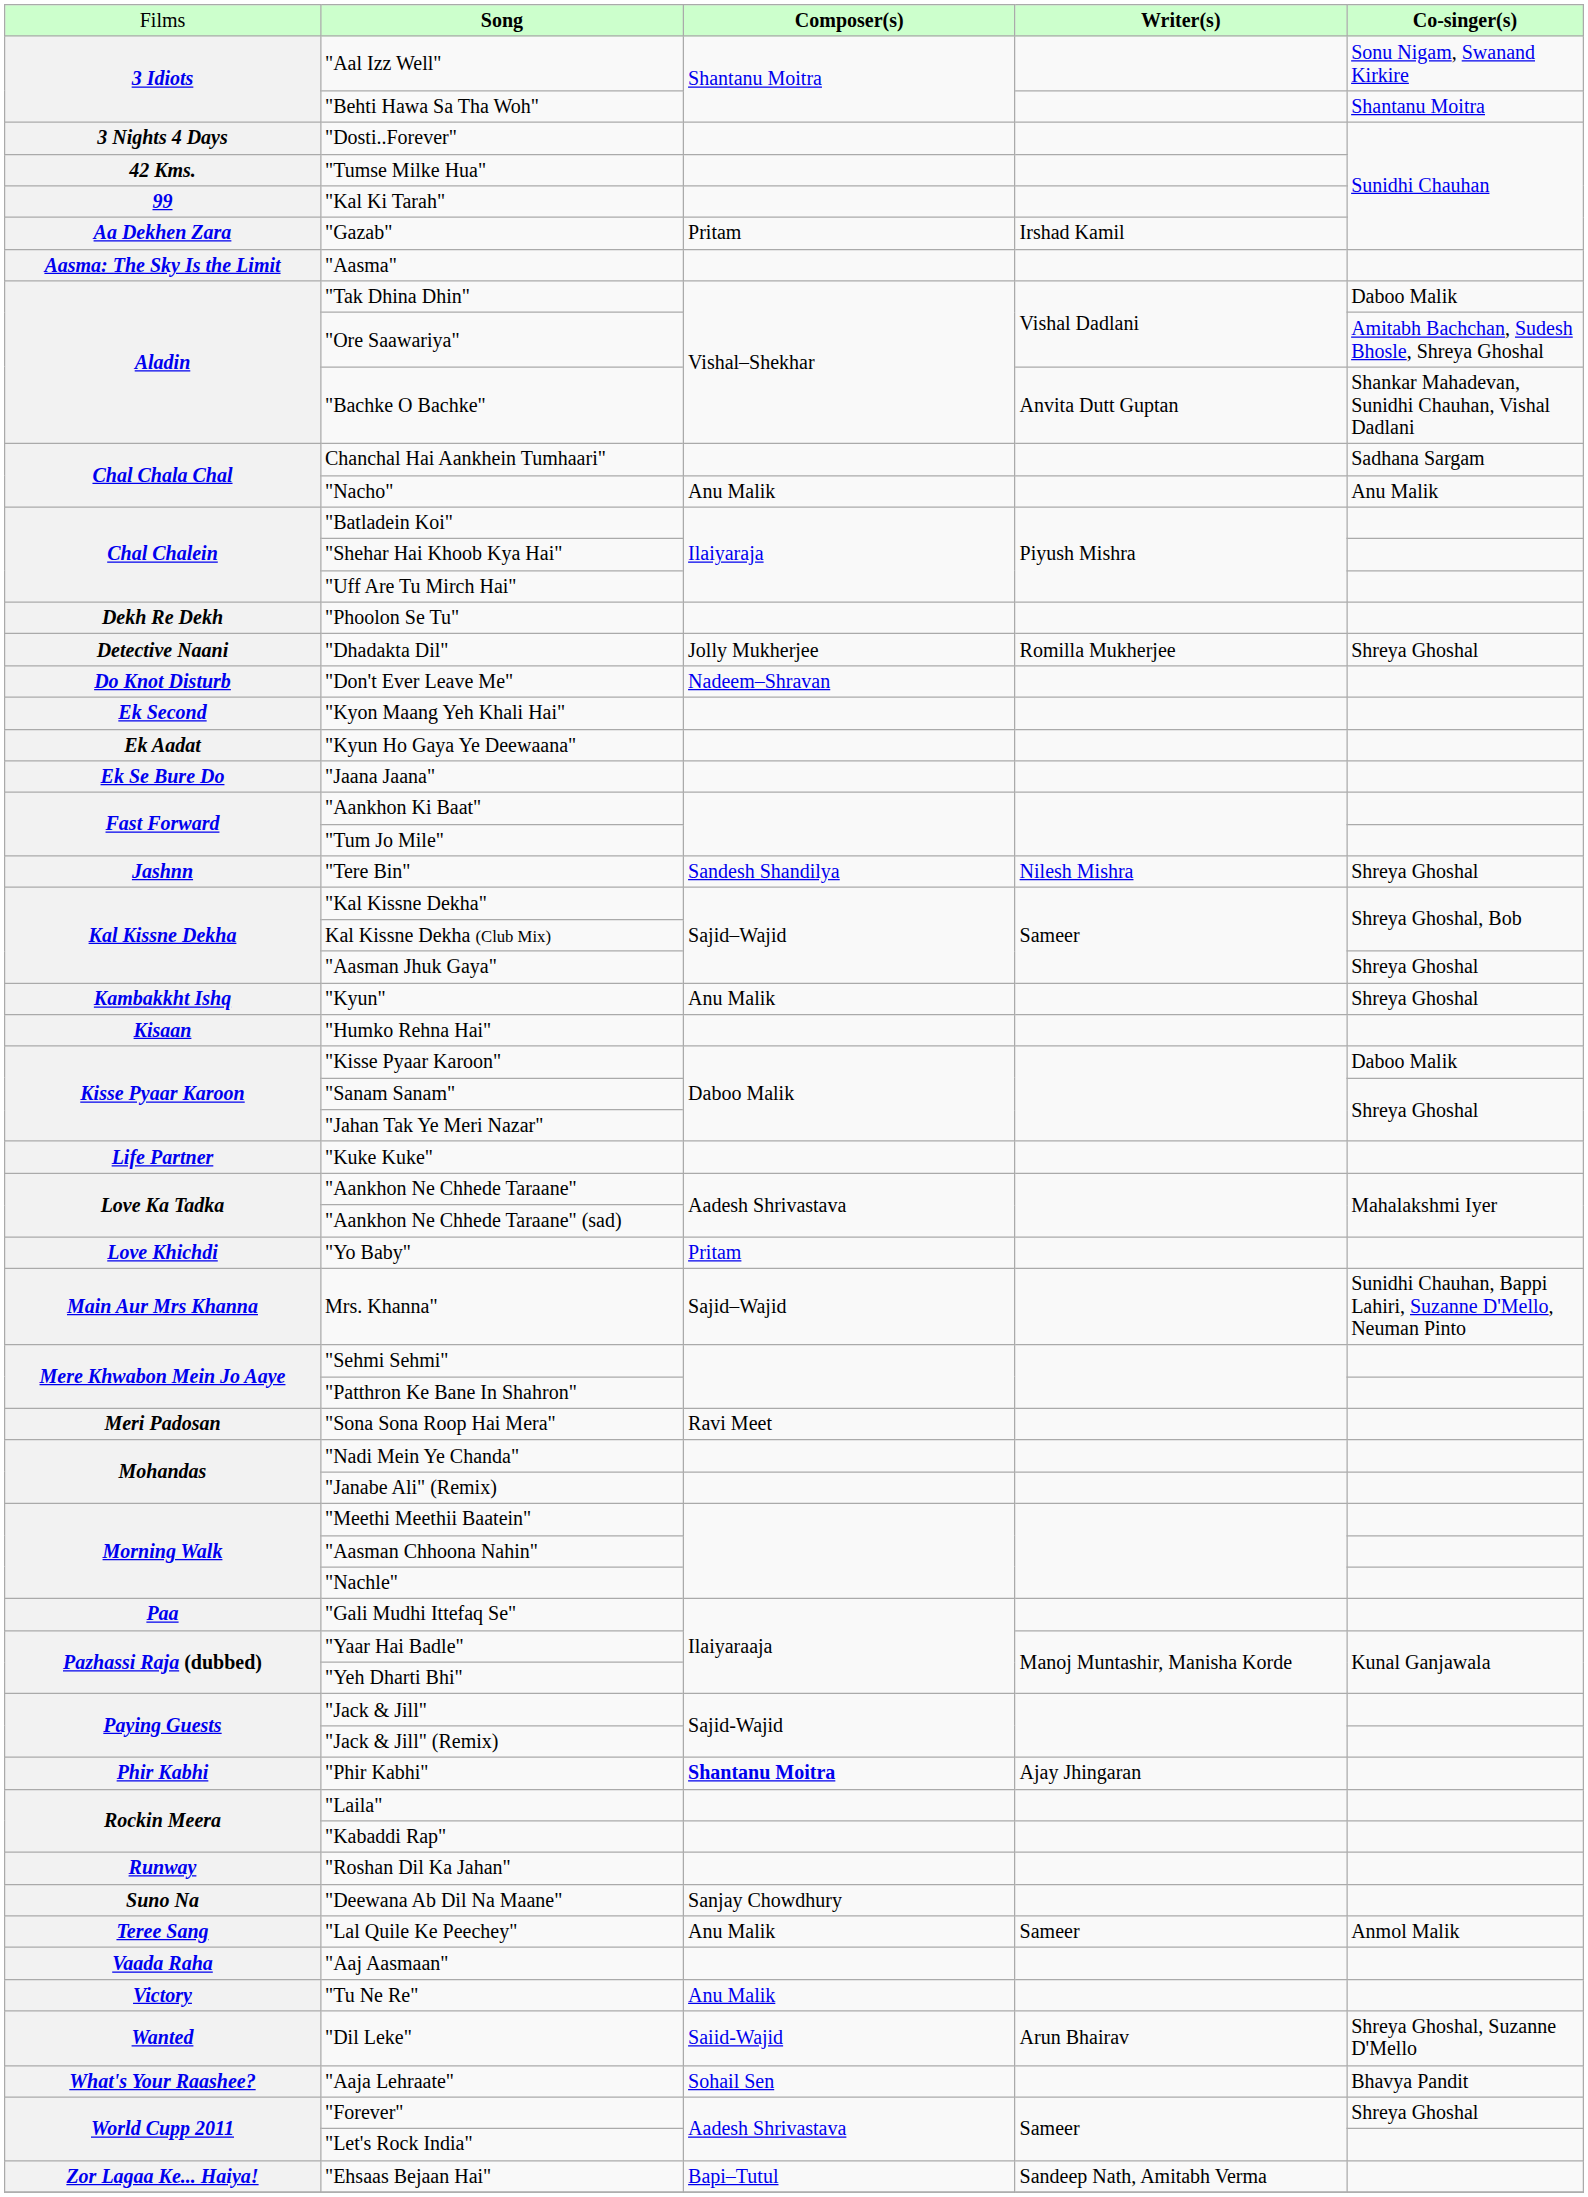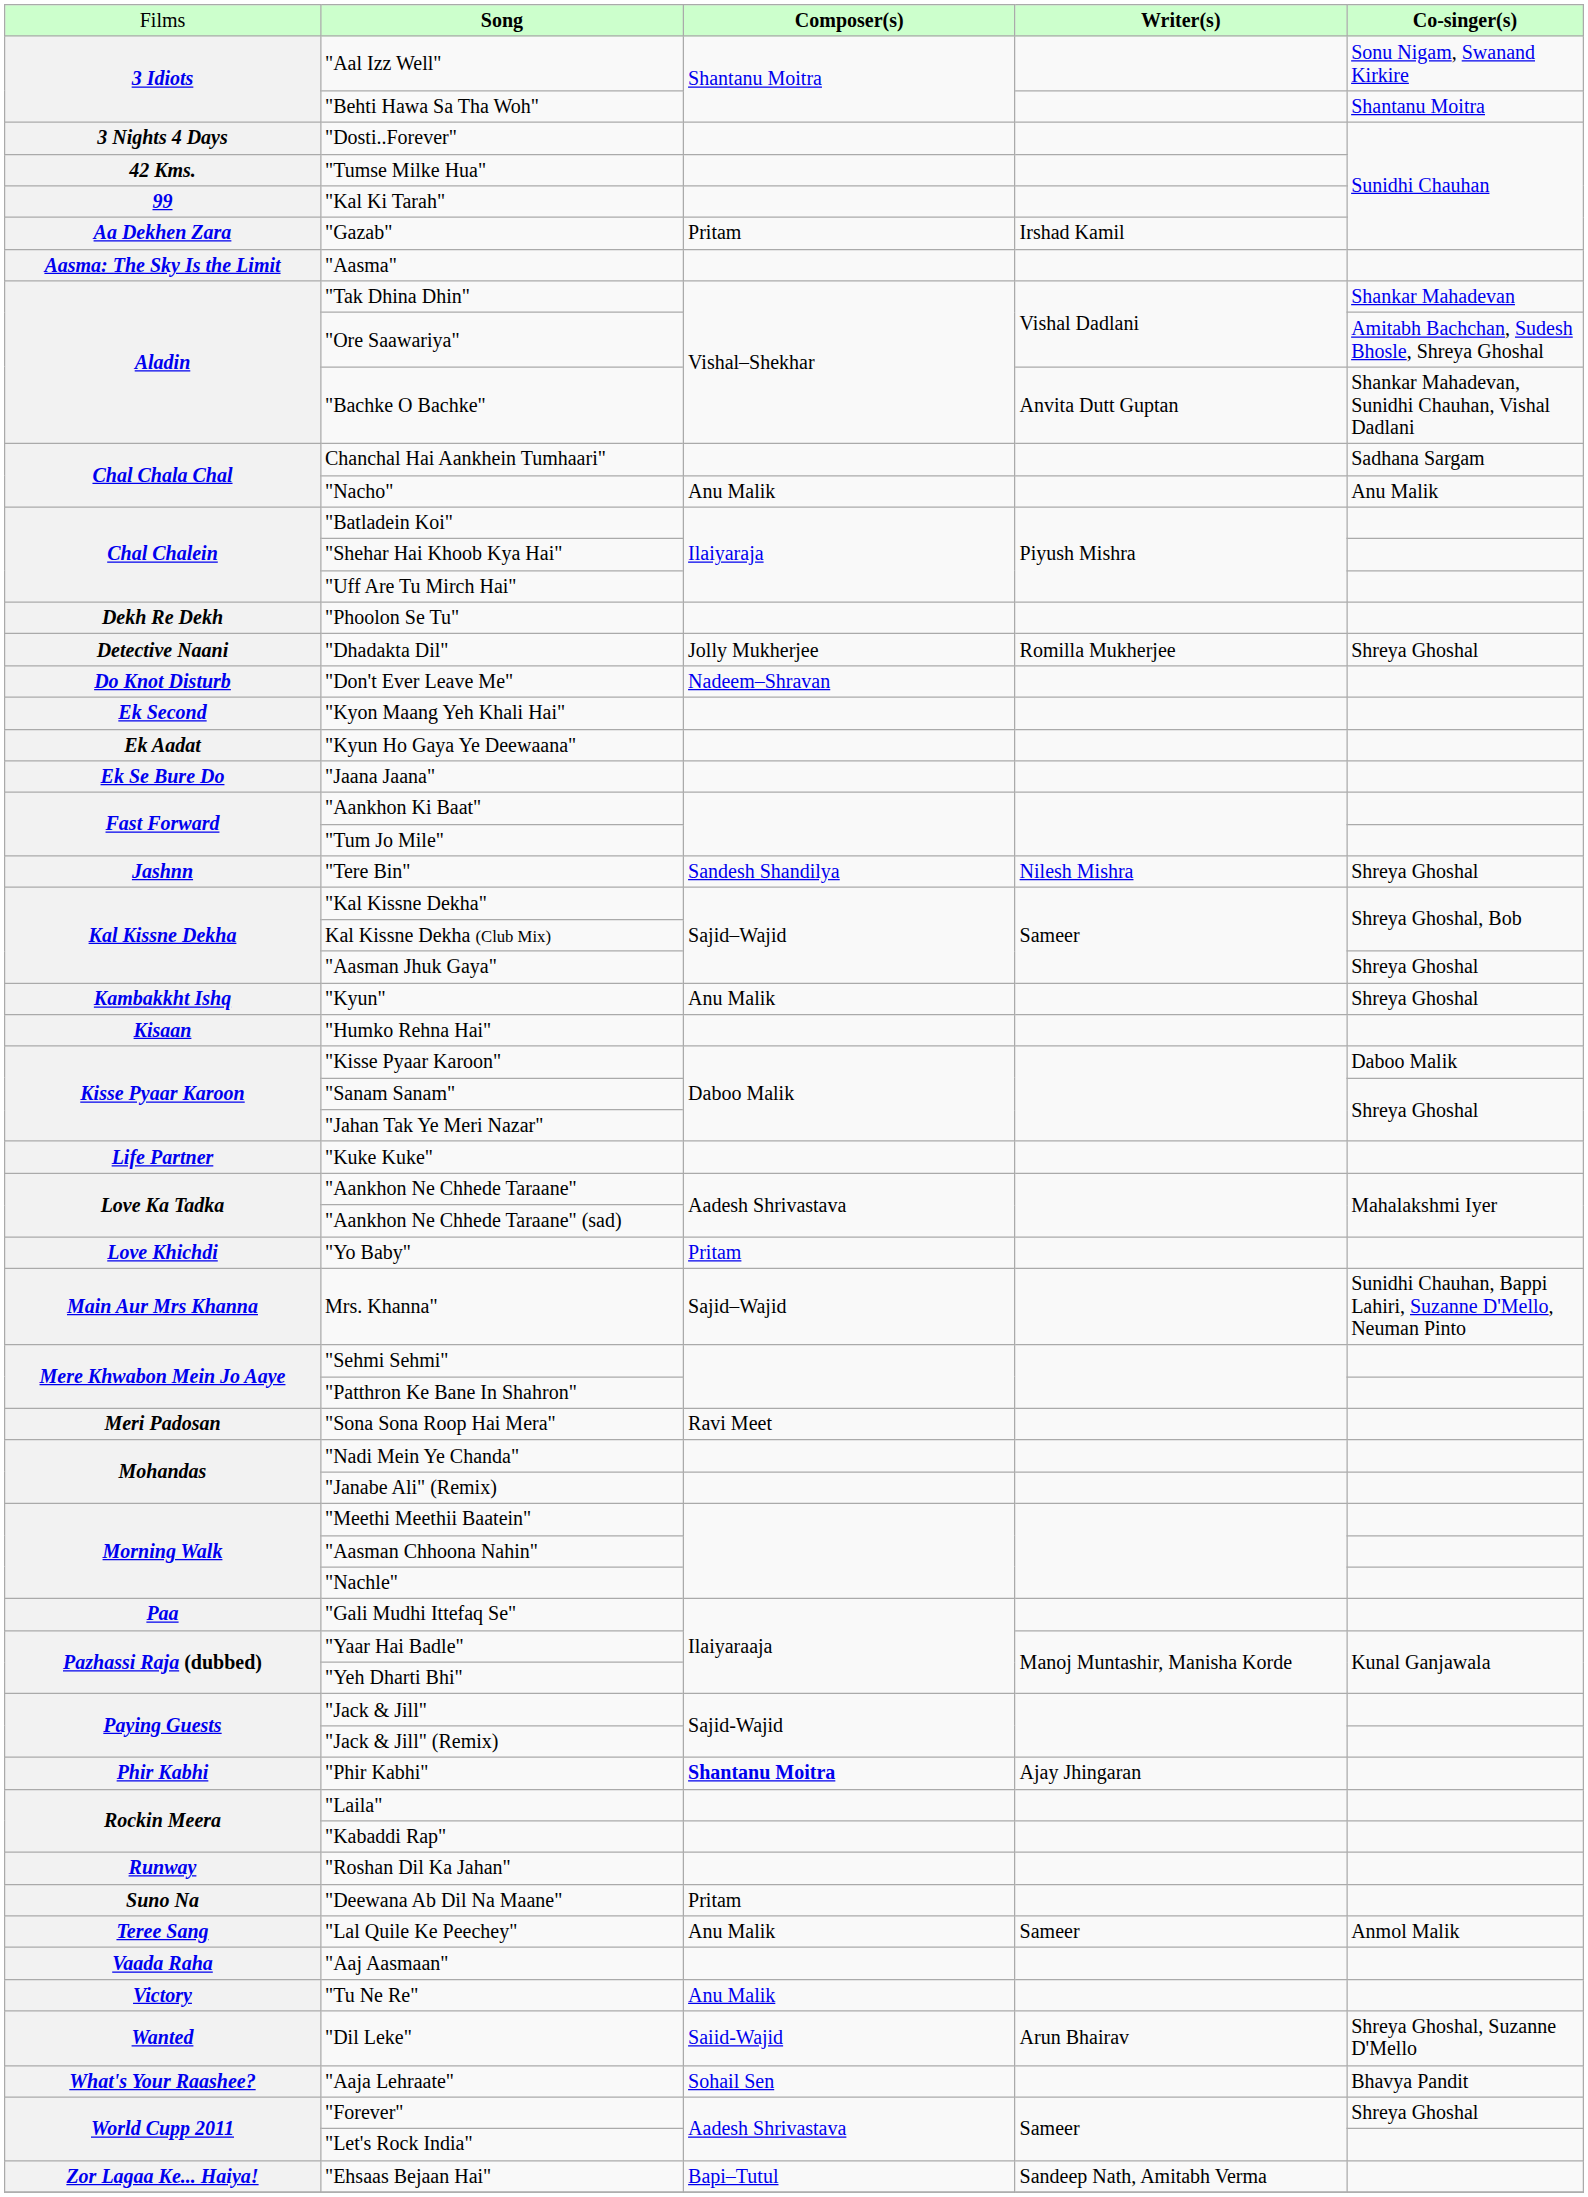"Tak Dhina Dhin" | column 5: Daboo Malik -> Shankar Mahadevan
"Deewana Ab Dil Na Maane" | column 3: Sanjay Chowdhury -> Pritam
